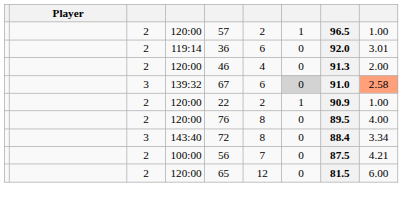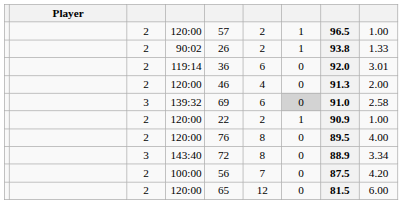+ row: 2 | 90:02 | 26 | 2 | 1 | 93.8 | 1.33
139:32 | column 5: 67 -> 69
139:32 | column 9: lightsalmon background -> no background
143:40 | column 8: 88.4 -> 88.9
100:00 | column 9: 4.21 -> 4.20
